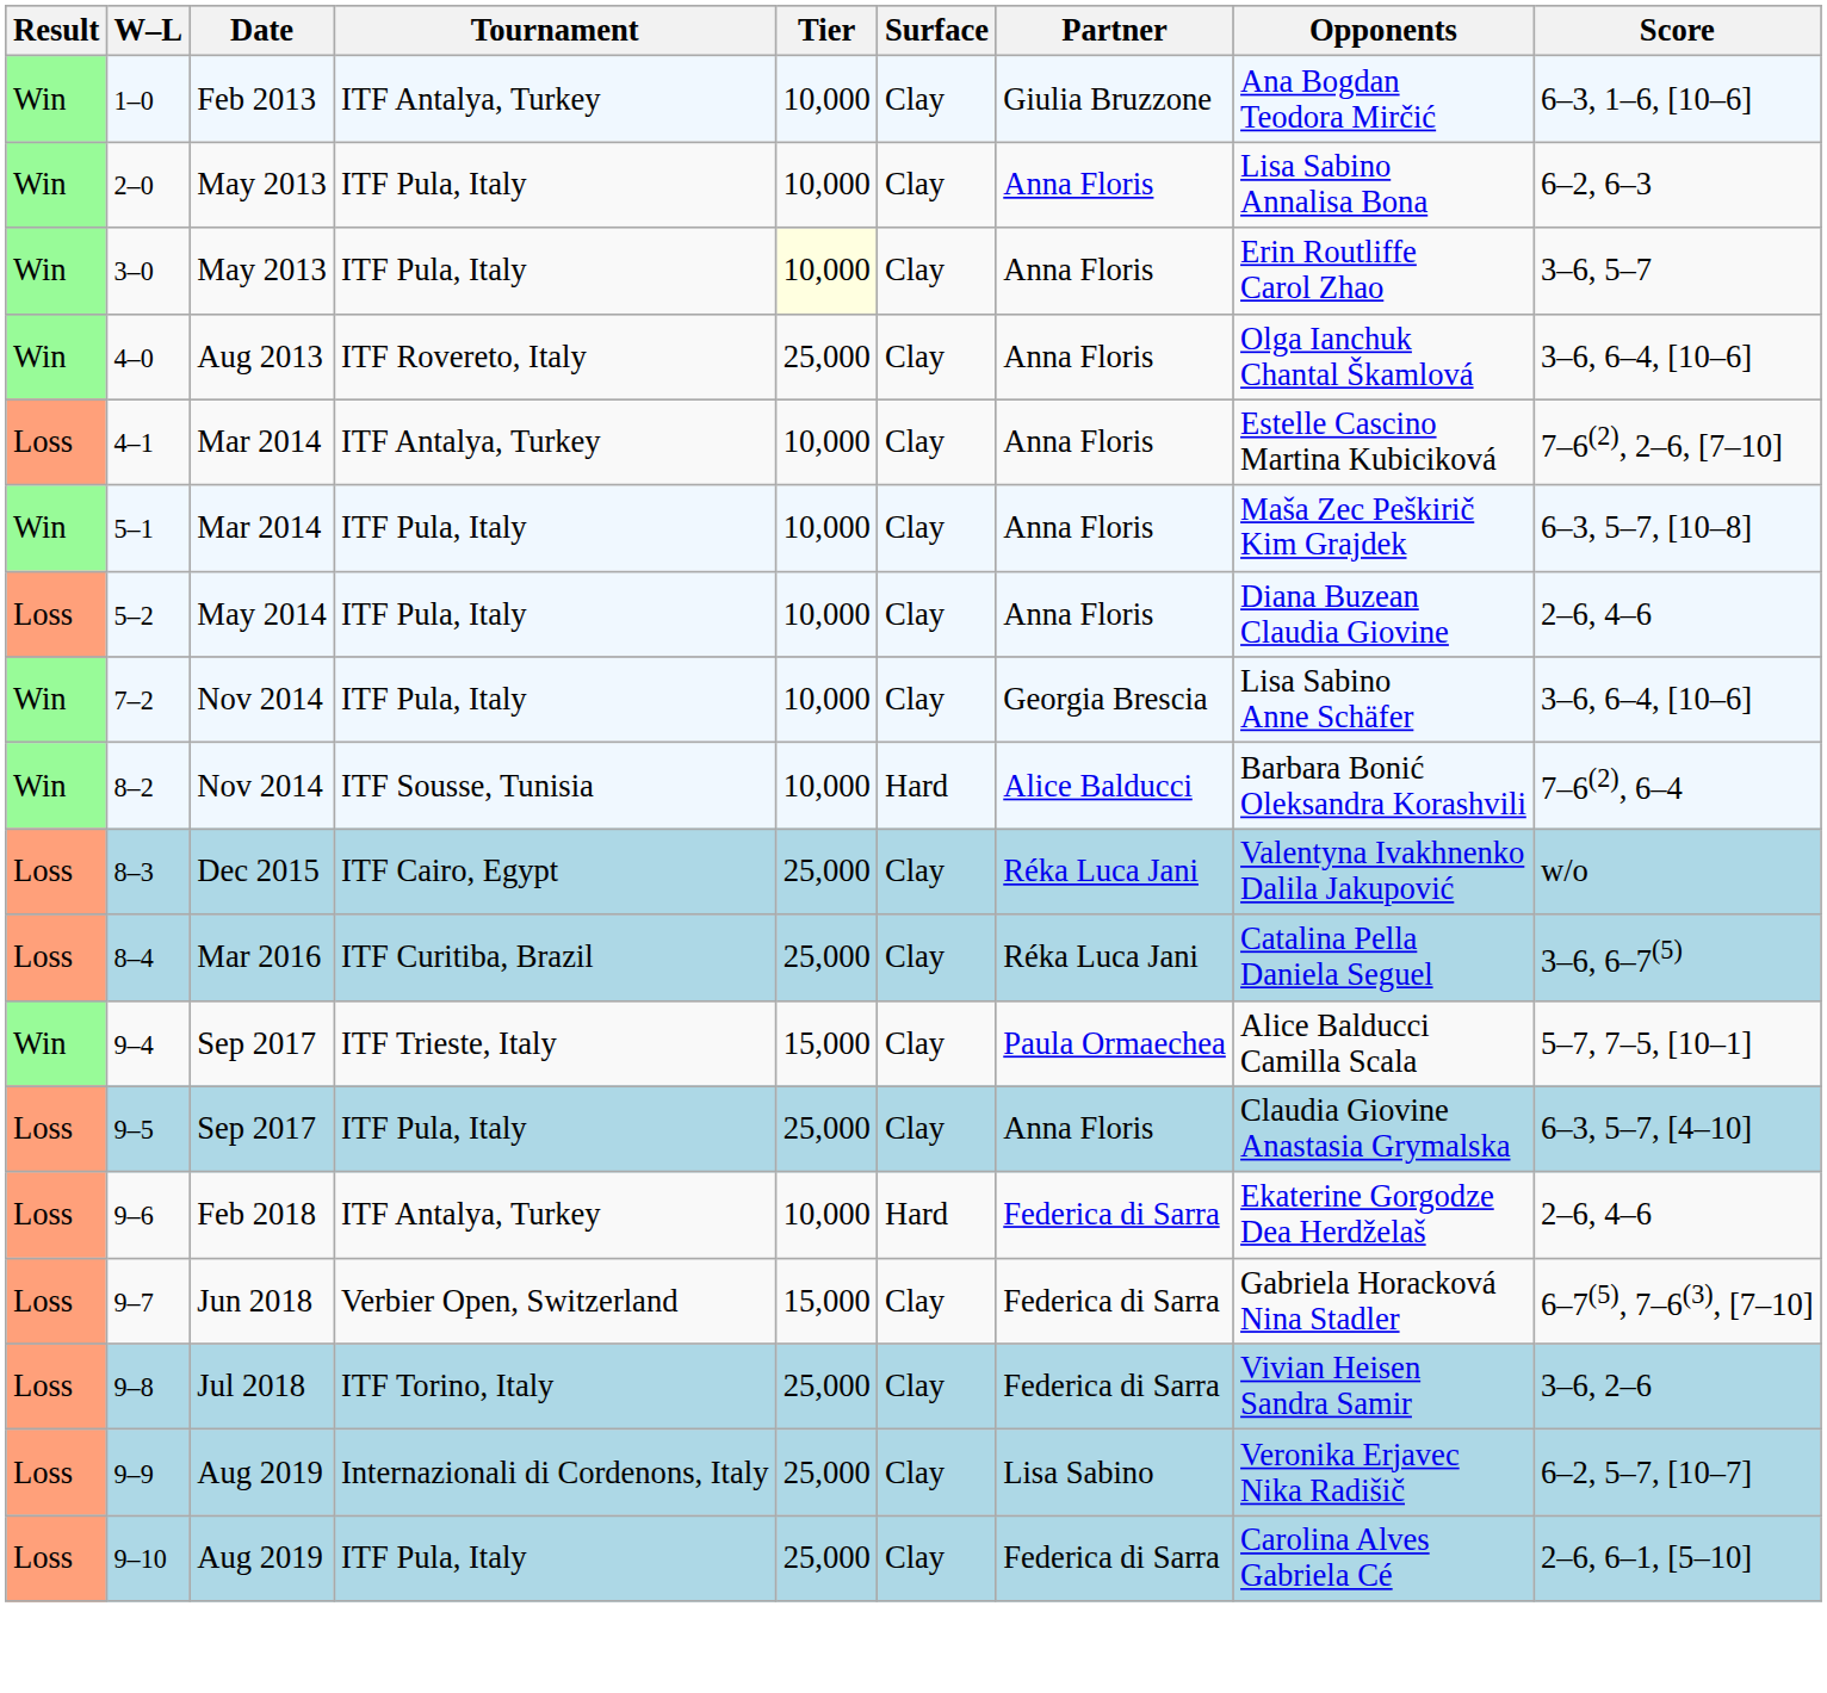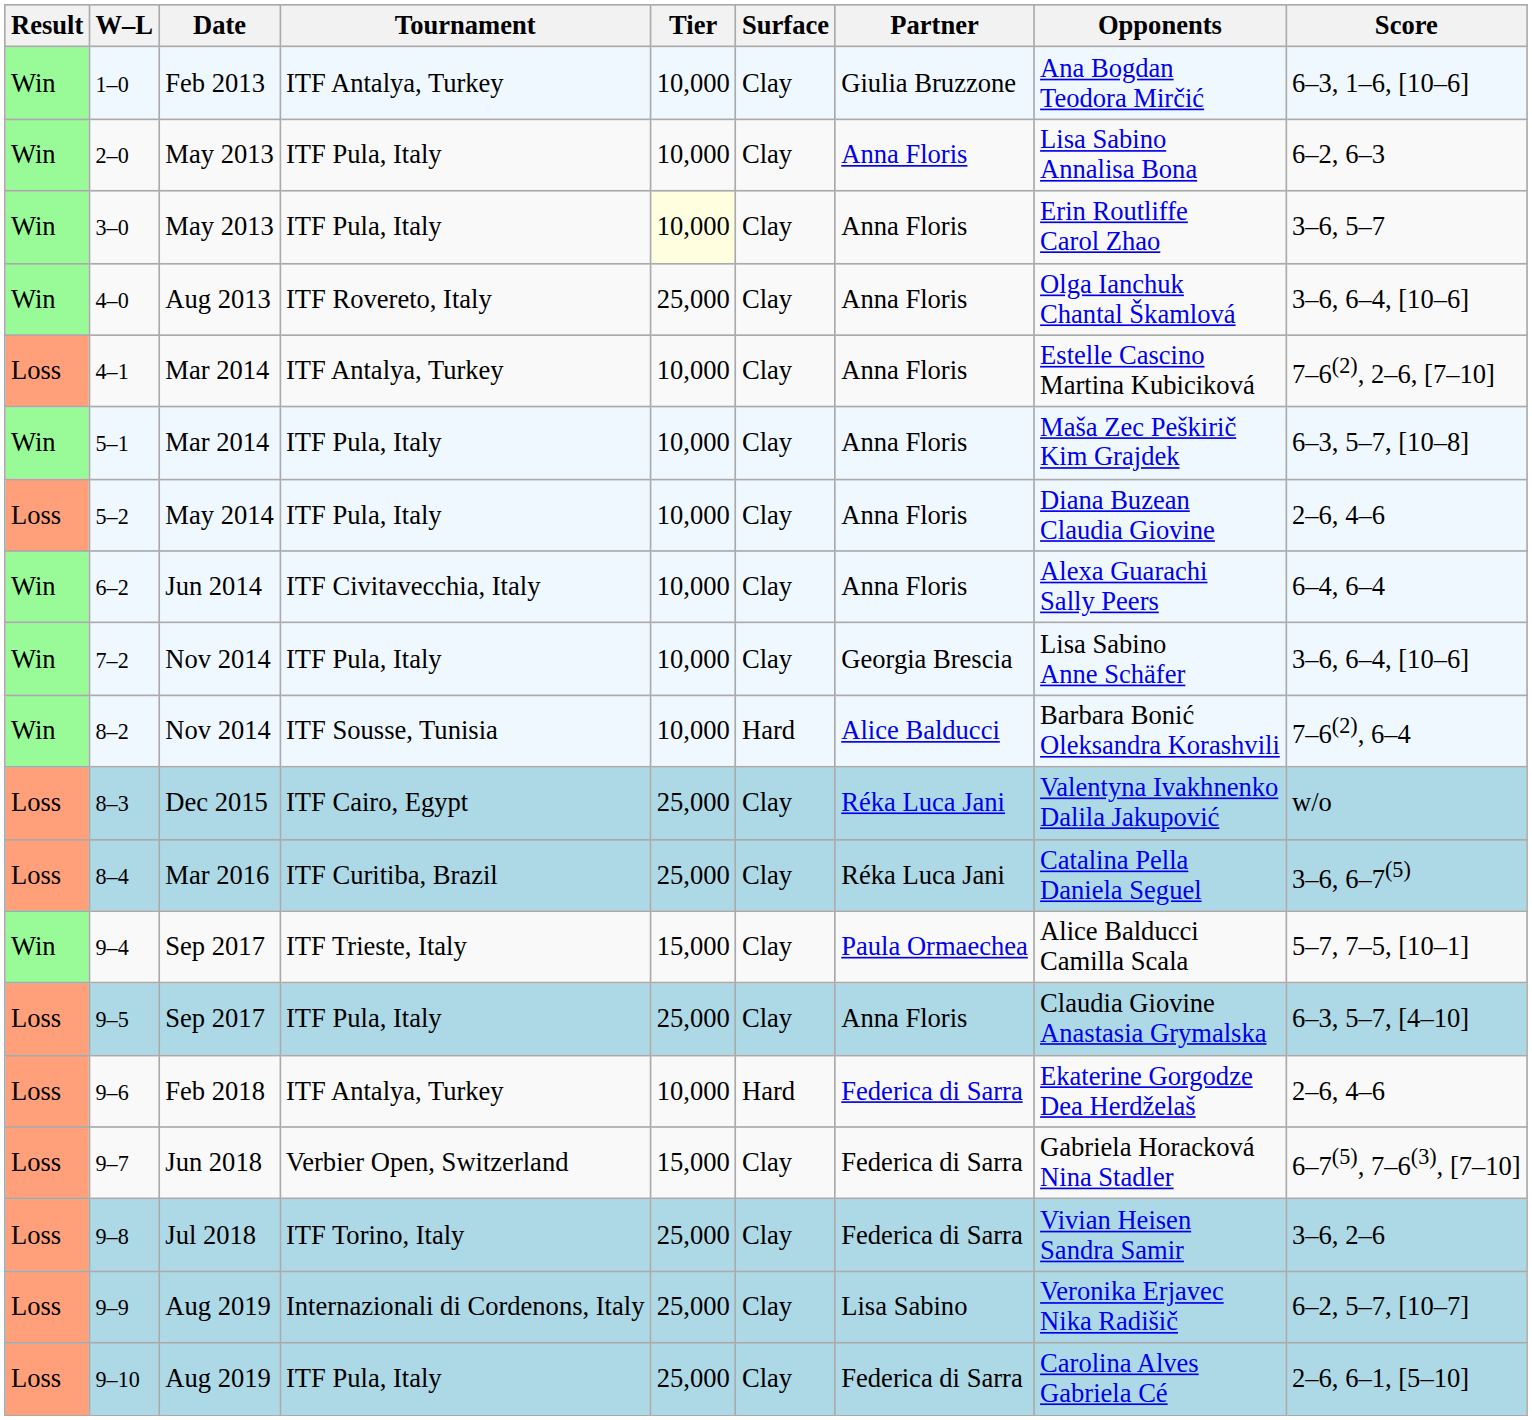+ row: Win | 6–2 | Jun 2014 | ITF Civitavecchia, Italy | 10,000 | Clay | Anna Floris | Alexa Guarachi Sally Peers | 6–4, 6–4
